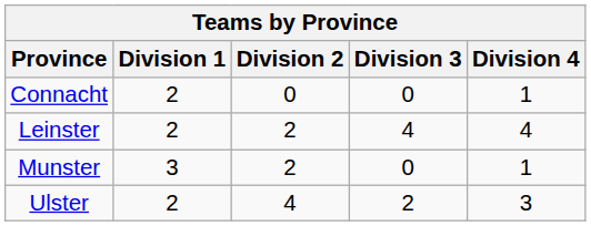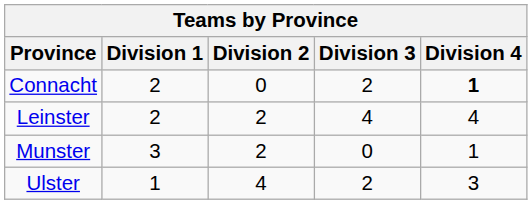Connacht | Division 3: 0 -> 2
Connacht | Division 4: normal -> bold
Ulster | Division 1: 2 -> 1
